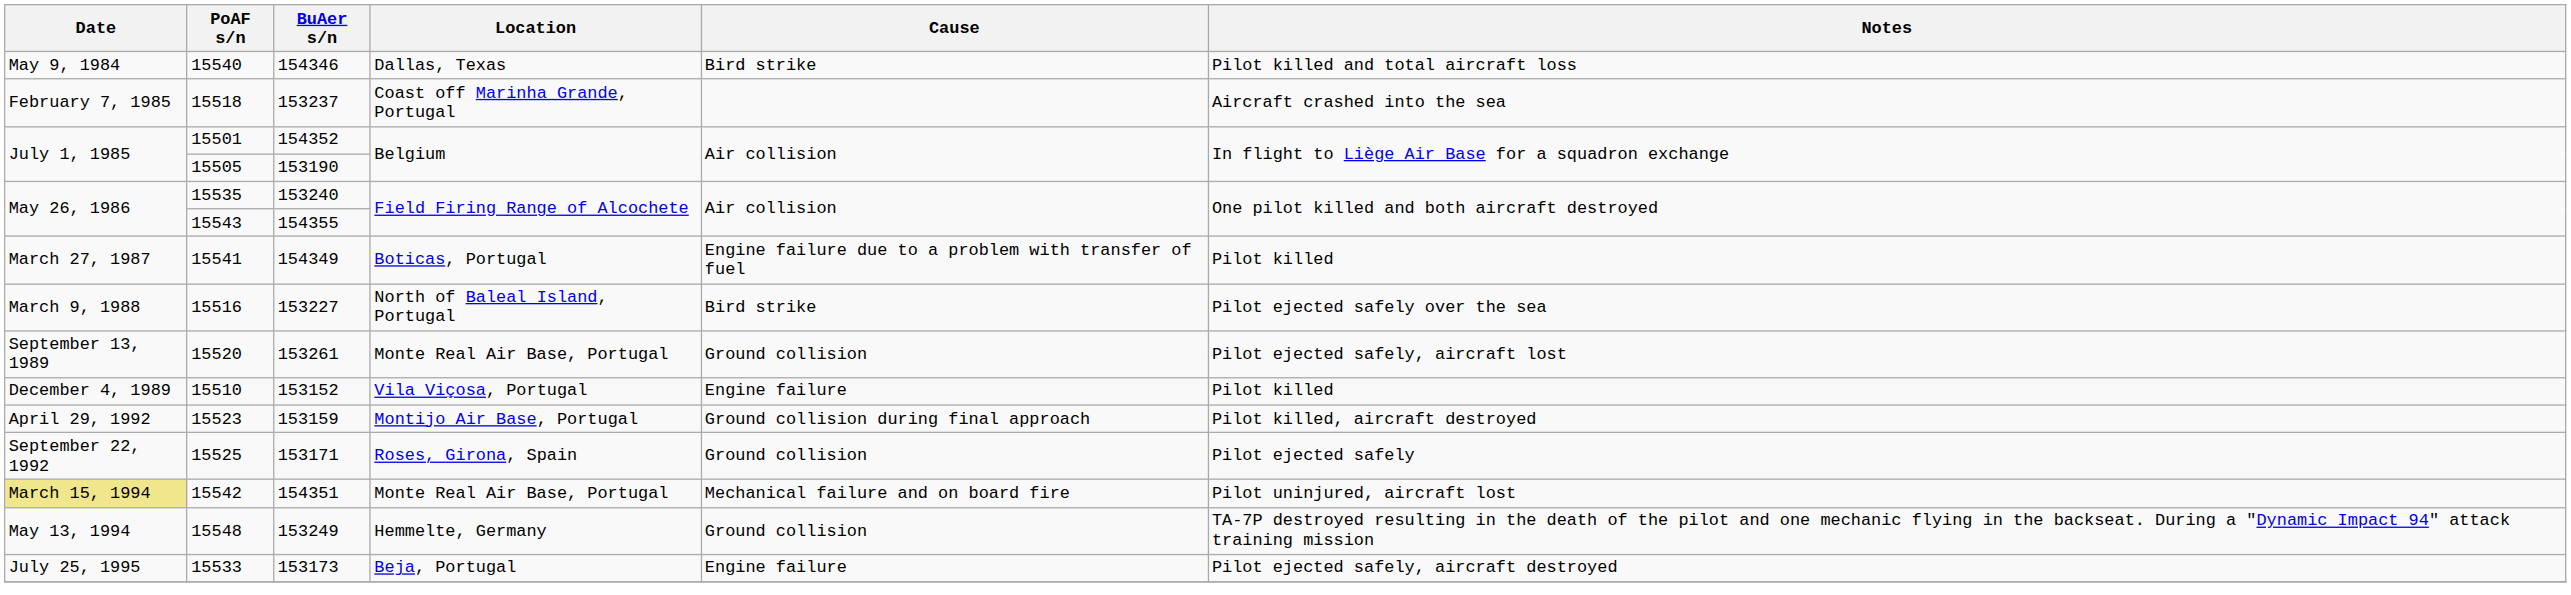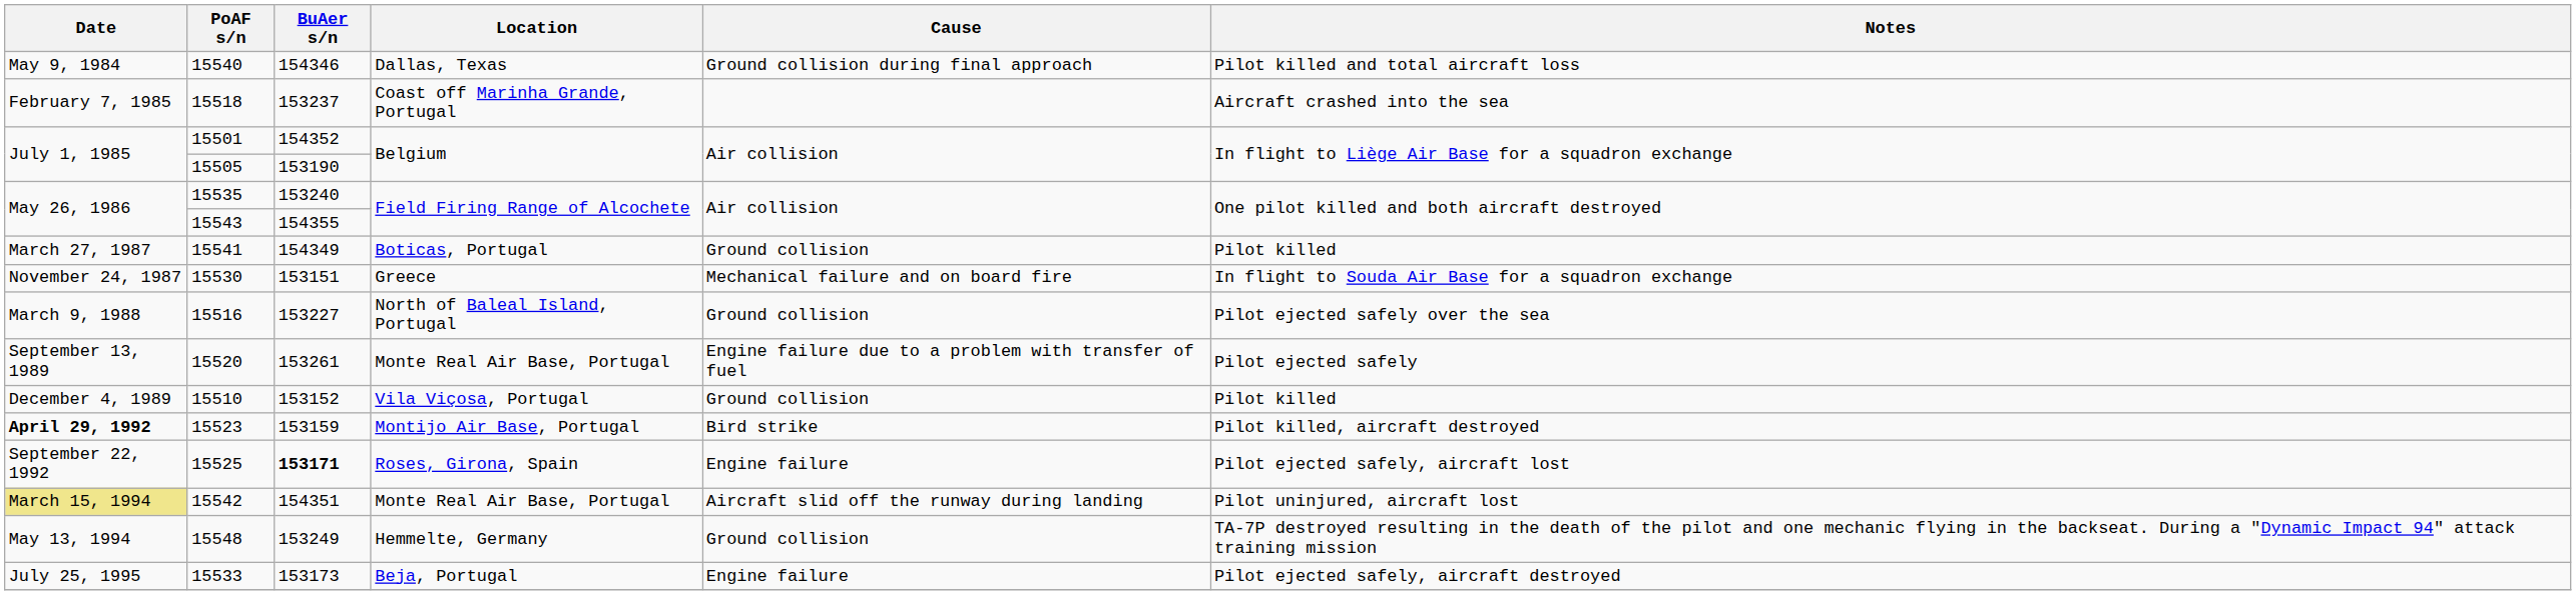15540 | Cause: Bird strike -> Ground collision during final approach
15541 | Cause: Engine failure due to a problem with transfer of fuel -> Ground collision
+ row: November 24, 1987 | 15530 | 153151 | Greece | Mechanical failure and on board fire | In flight to Souda Air Base for a squadron exchange
15516 | Cause: Bird strike -> Ground collision
15520 | Cause: Ground collision -> Engine failure due to a problem with transfer of fuel
15520 | Notes: Pilot ejected safely, aircraft lost -> Pilot ejected safely
15510 | Cause: Engine failure -> Ground collision
15523 | Date: normal -> bold
15523 | Cause: Ground collision during final approach -> Bird strike
15525 | BuAer s/n: normal -> bold
15525 | Cause: Ground collision -> Engine failure
15525 | Notes: Pilot ejected safely -> Pilot ejected safely, aircraft lost
15542 | Cause: Mechanical failure and on board fire -> Aircraft slid off the runway during landing
